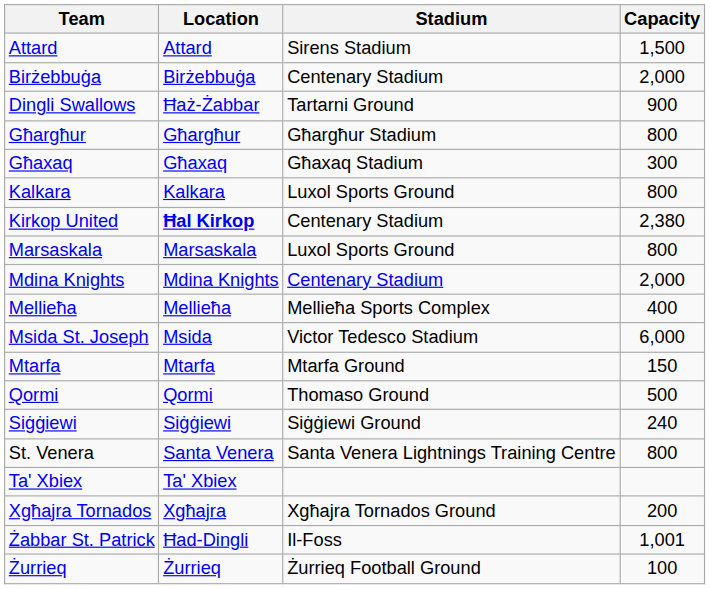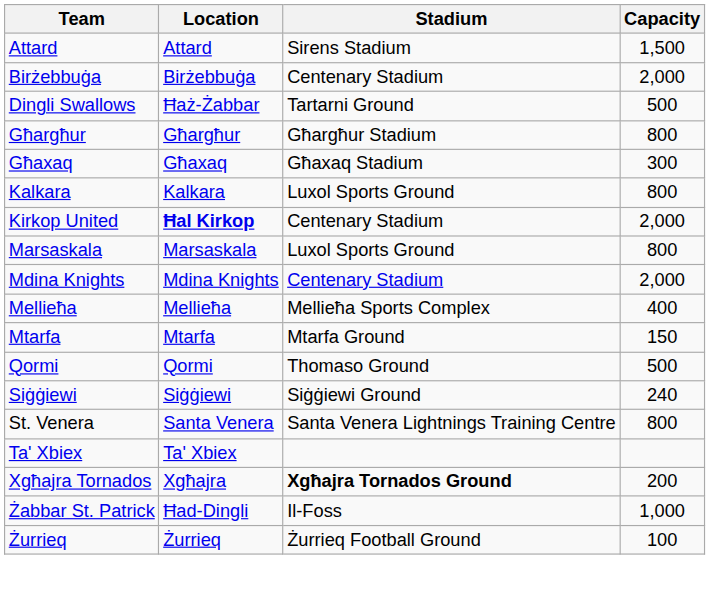Dingli Swallows | Capacity: 900 -> 500
Kirkop United | Capacity: 2,380 -> 2,000
- row: Msida St. Joseph | Msida | Victor Tedesco Stadium | 6,000
Xgħajra Tornados | Stadium: normal -> bold
Żabbar St. Patrick | Capacity: 1,001 -> 1,000
